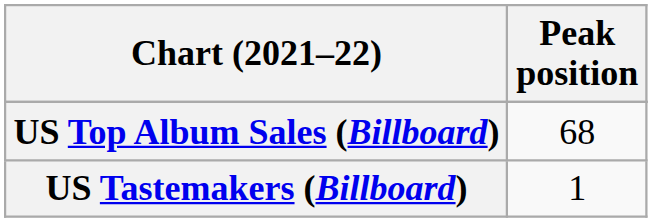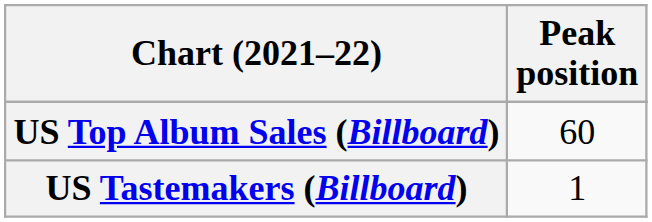US Top Album Sales (Billboard) | Peak position: 68 -> 60
